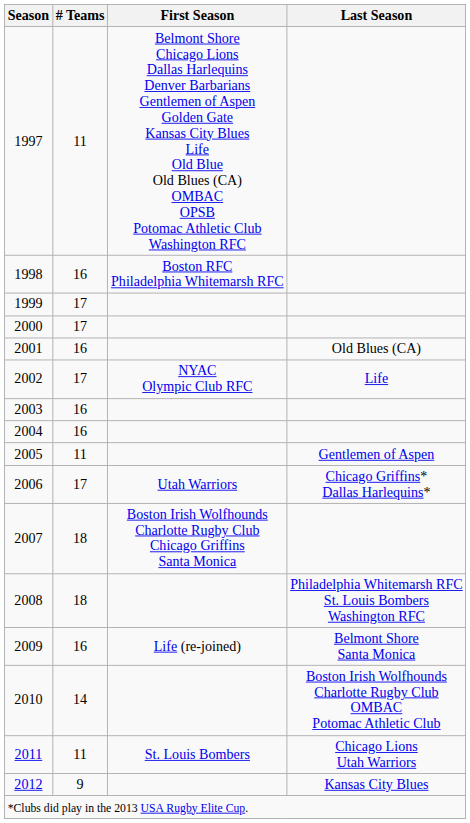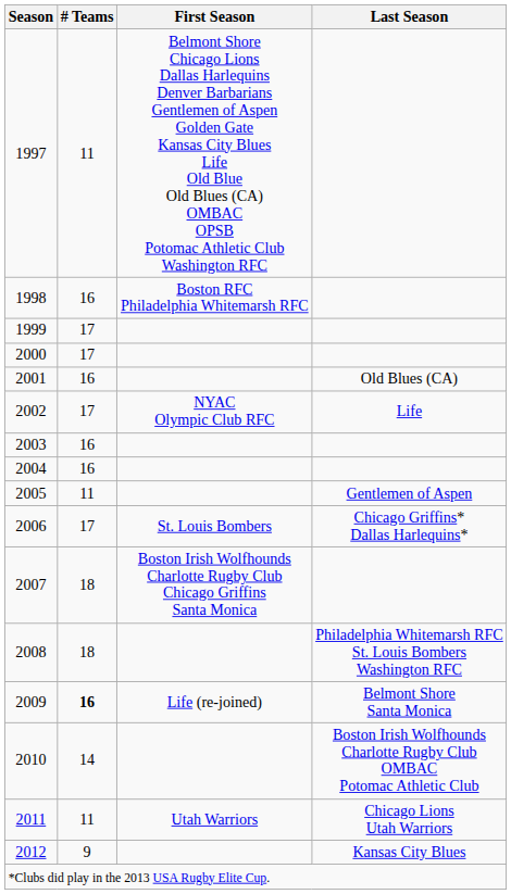2006 | First Season: Utah Warriors -> St. Louis Bombers
2009 | # Teams: normal -> bold
2011 | First Season: St. Louis Bombers -> Utah Warriors
